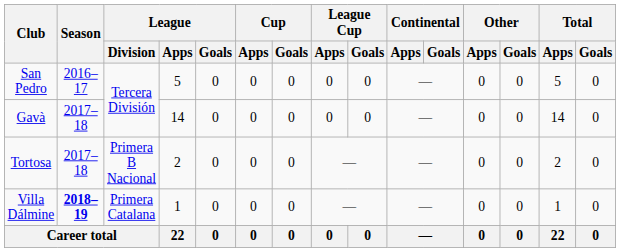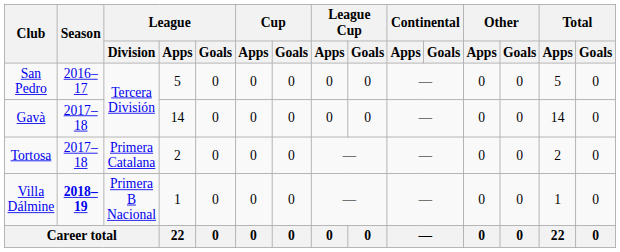Tortosa | League / Division: Primera B Nacional -> Primera Catalana
Villa Dálmine | League / Division: Primera Catalana -> Primera B Nacional
